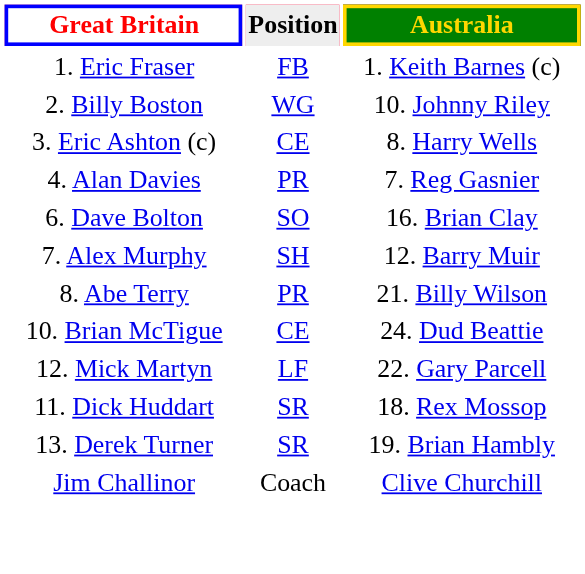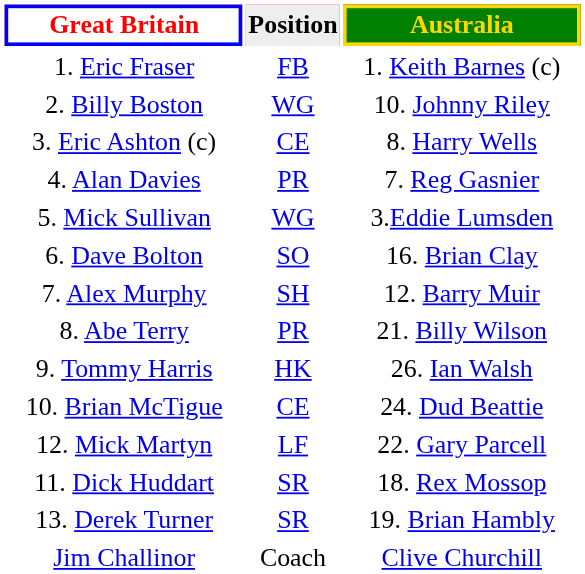+ row: 5. Mick Sullivan | WG | 3.Eddie Lumsden
+ row: 9. Tommy Harris | HK | 26. Ian Walsh
